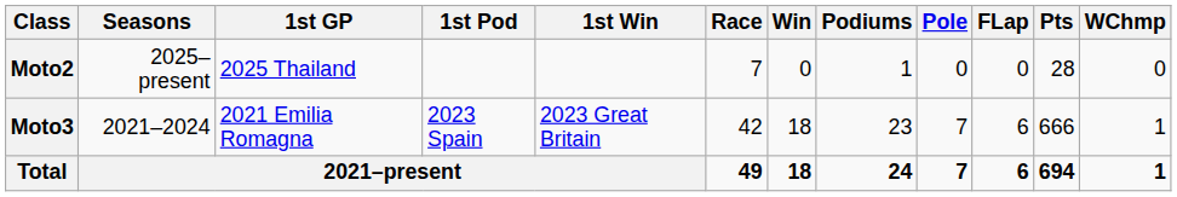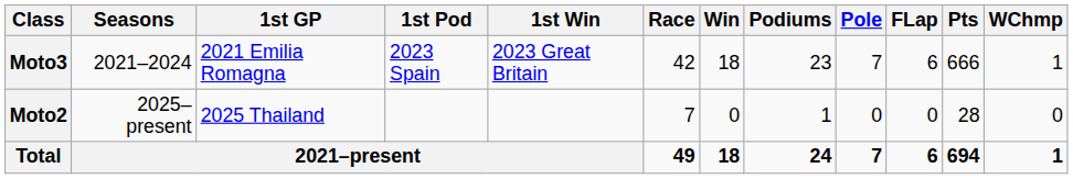rows swapped: Moto3 <-> Moto2
